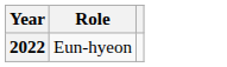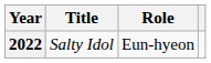+ column: Title | Salty Idol
